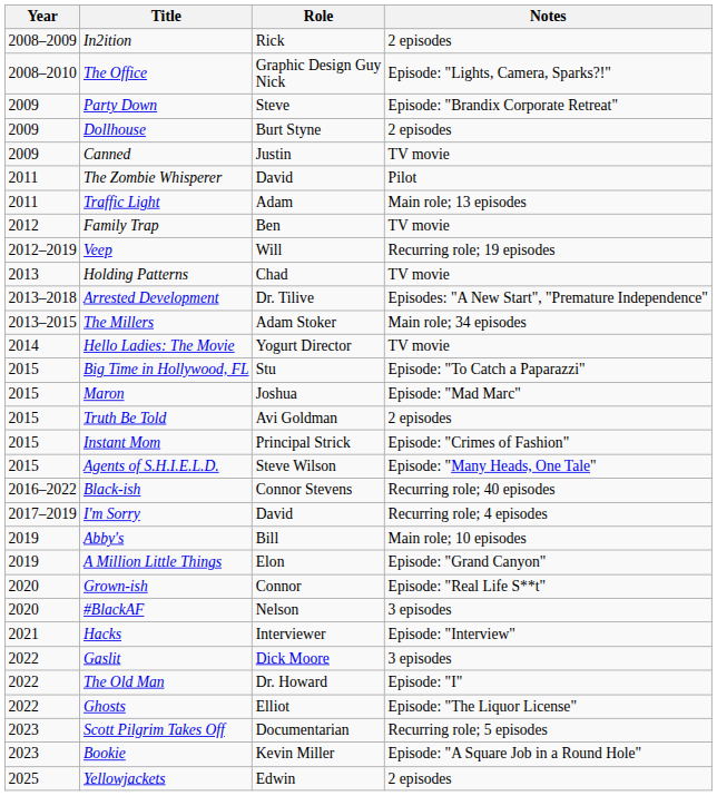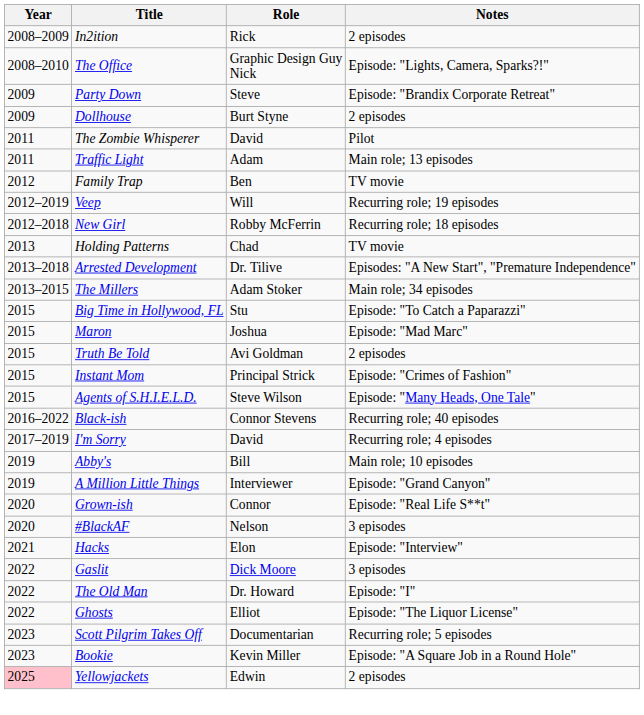- row: 2009 | Canned | Justin | TV movie
+ row: 2012–2018 | New Girl | Robby McFerrin | Recurring role; 18 episodes
- row: 2014 | Hello Ladies: The Movie | Yogurt Director | TV movie
A Million Little Things | Role: Elon -> Interviewer
Hacks | Role: Interviewer -> Elon
Yellowjackets | Year: no background -> pink background
